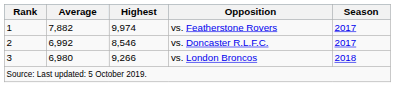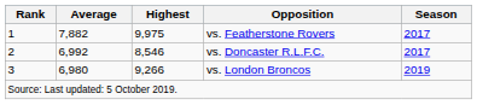vs. Featherstone Rovers | Highest: 9,974 -> 9,975
vs. London Broncos | Season: 2018 -> 2019
